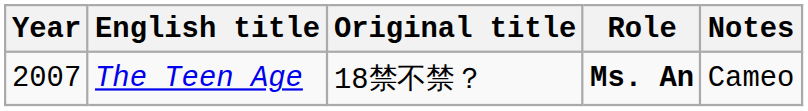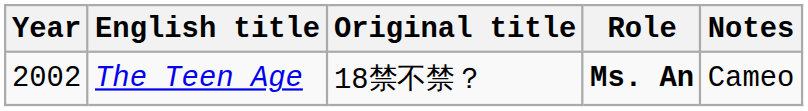The Teen Age | Year: 2007 -> 2002
